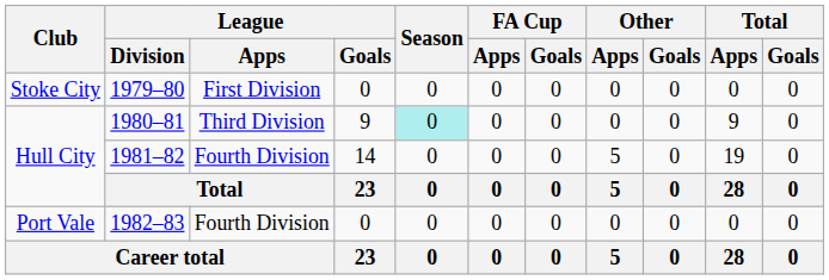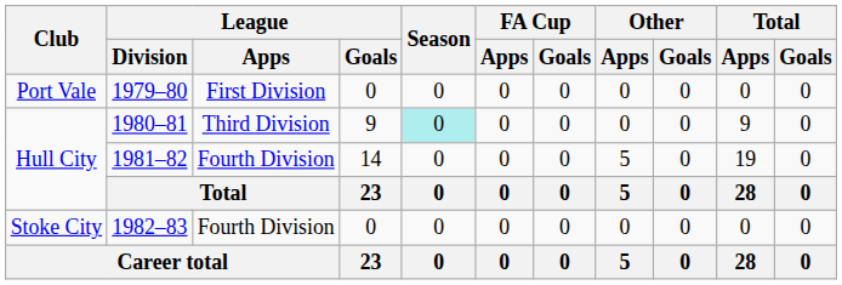1979–80 | Club: Stoke City -> Port Vale
1982–83 | Club: Port Vale -> Stoke City
